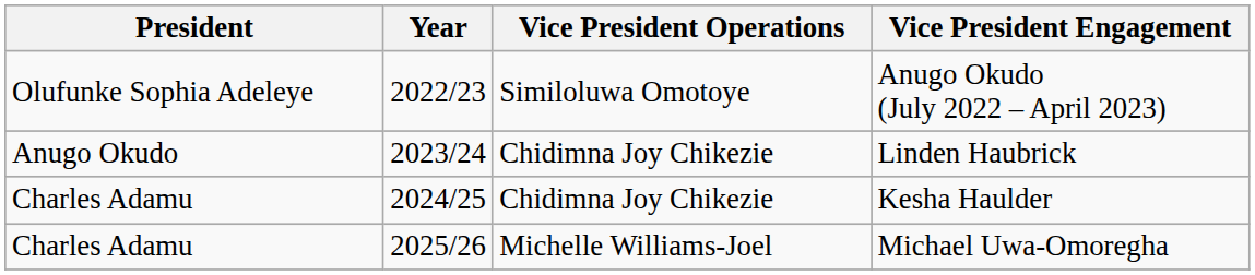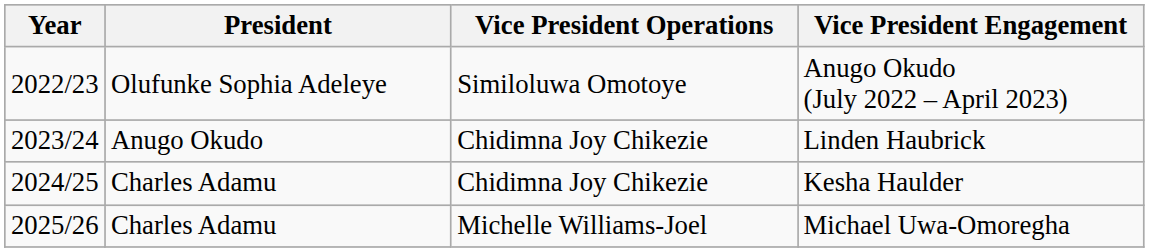columns swapped: Year <-> President
